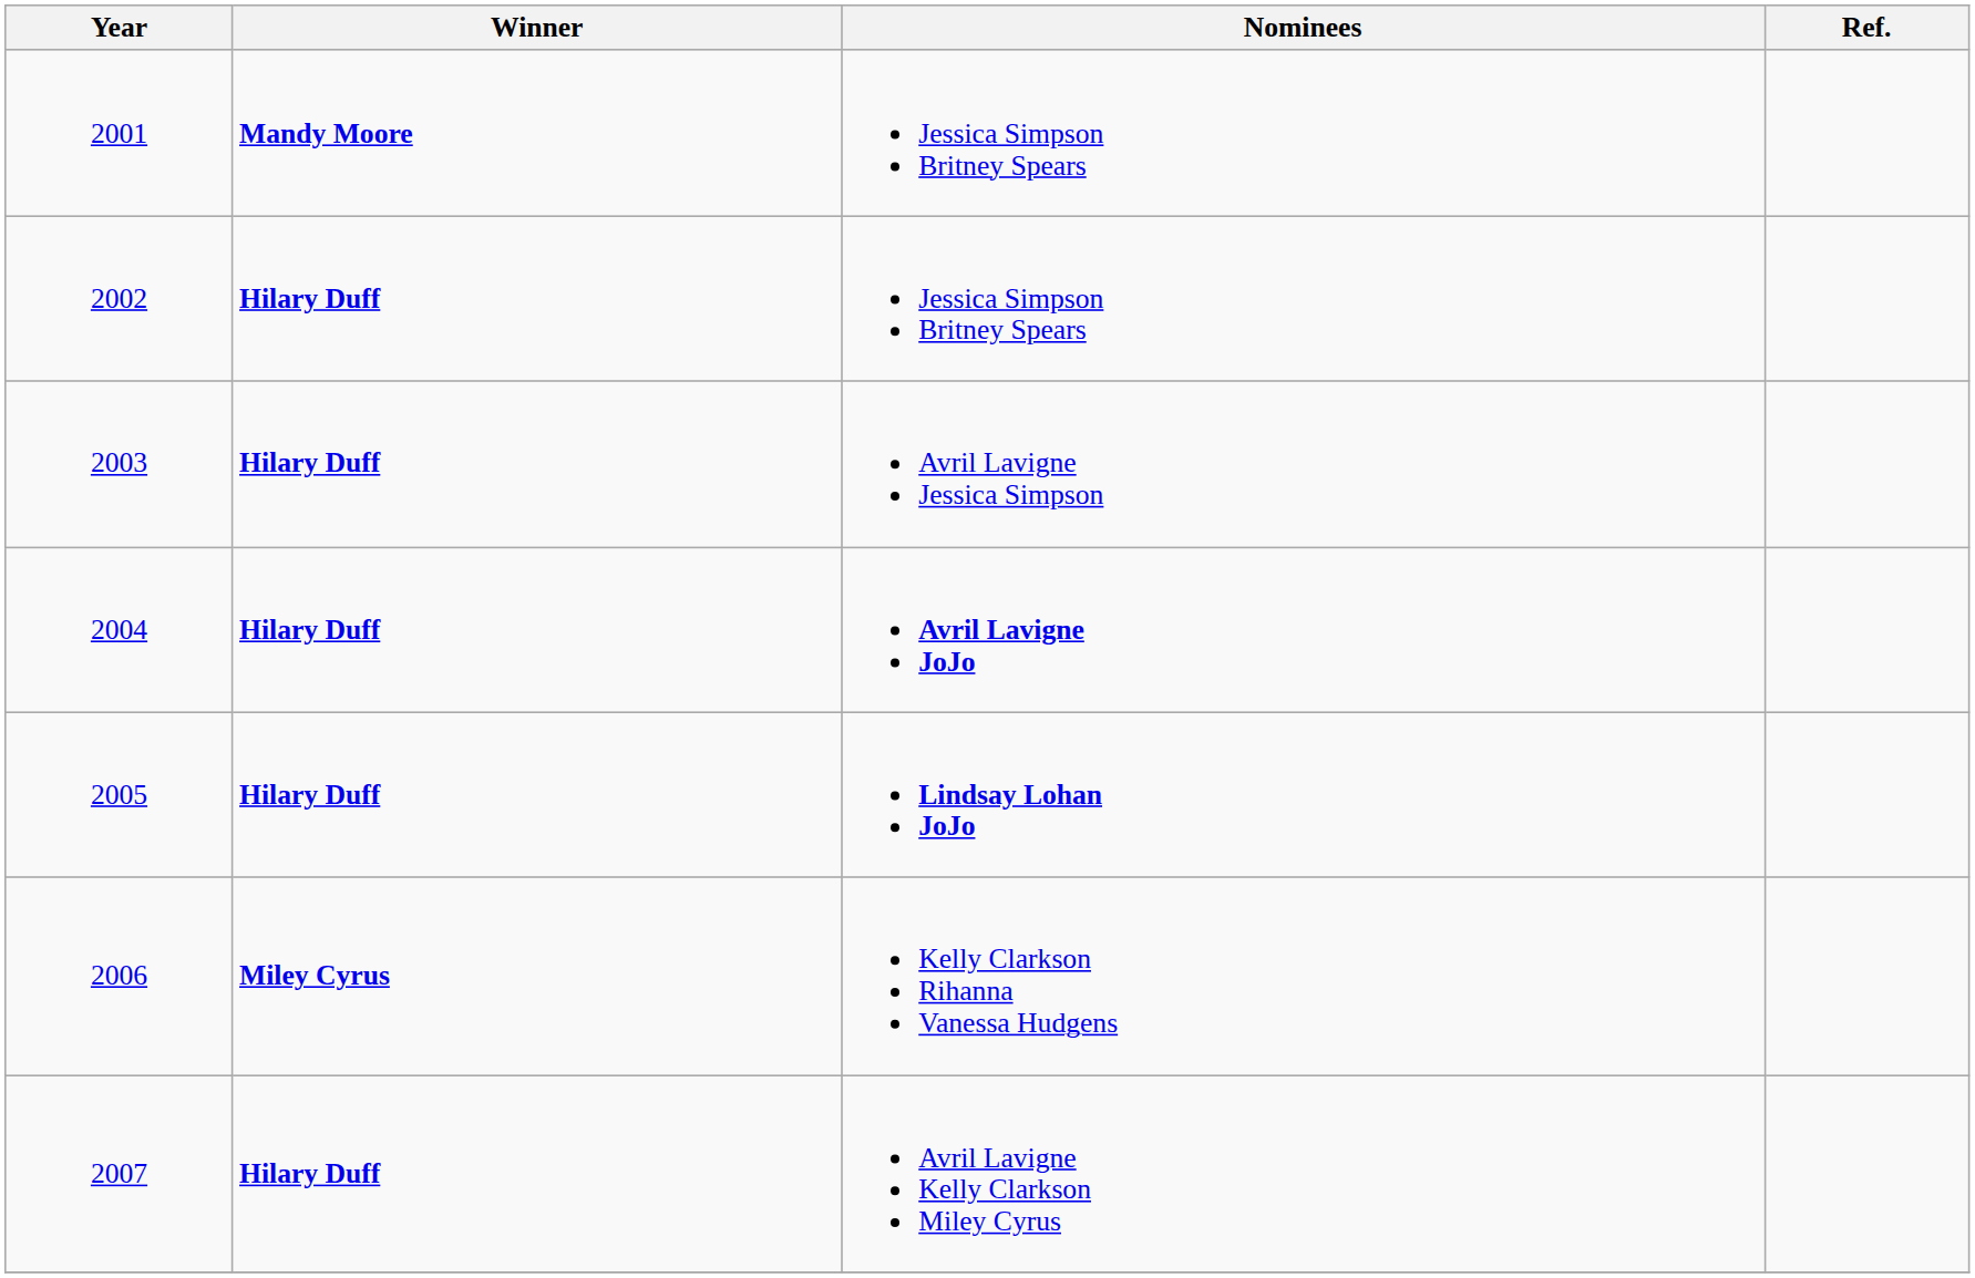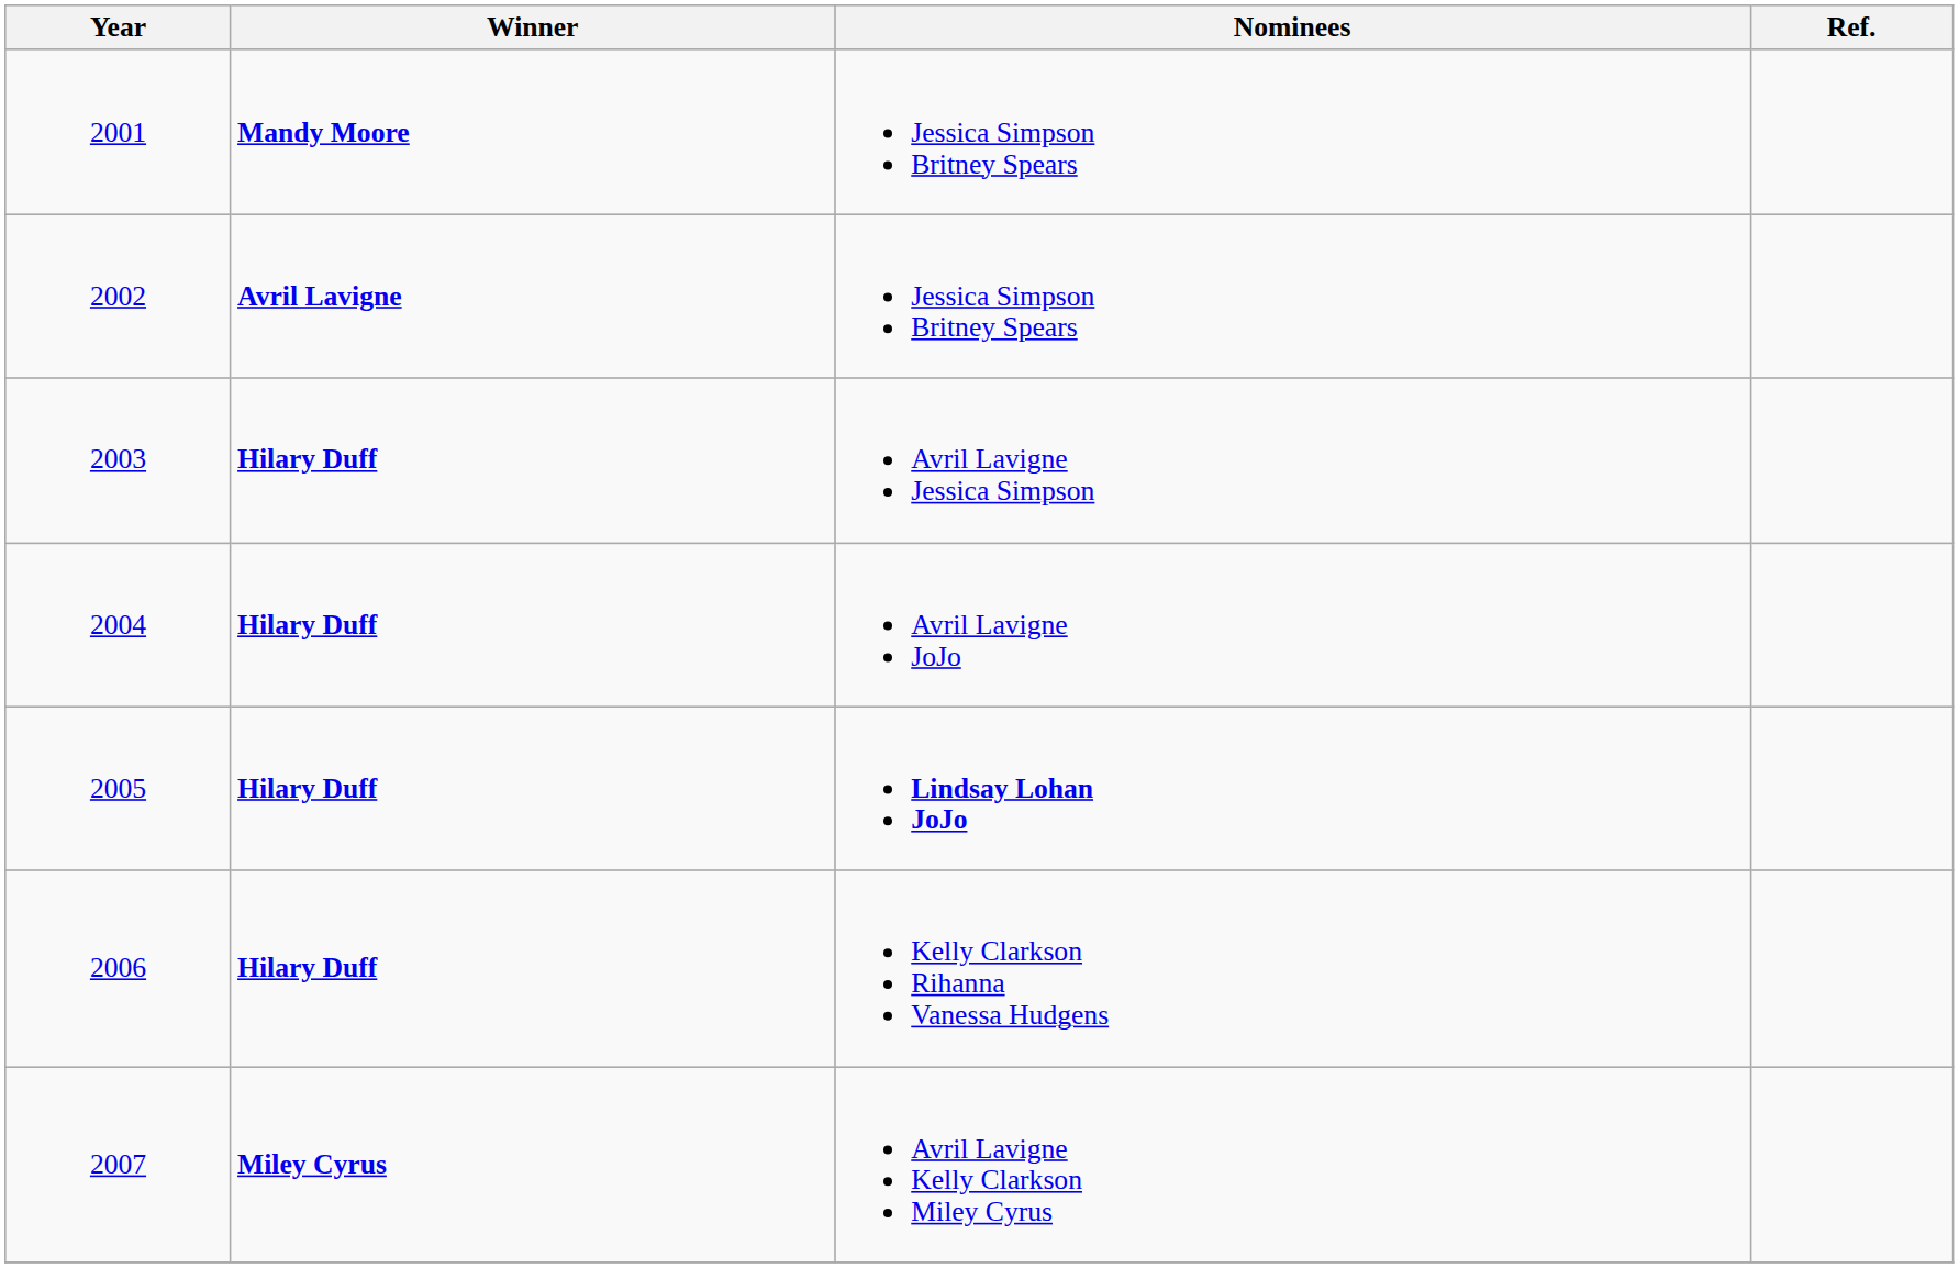2002 | Winner: Hilary Duff -> Avril Lavigne
2004 | Nominees: bold -> normal
2006 | Winner: Miley Cyrus -> Hilary Duff
2007 | Winner: Hilary Duff -> Miley Cyrus
